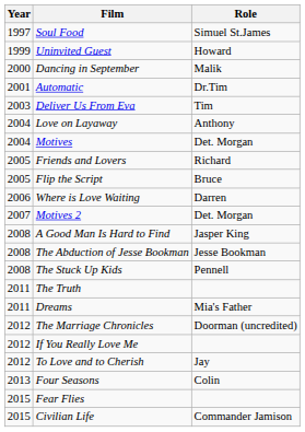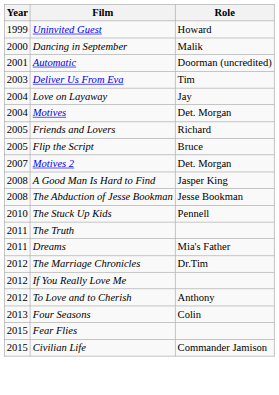- row: 1997 | Soul Food | Simuel St.James
Automatic | Role: Dr.Tim -> Doorman (uncredited)
Love on Layaway | Role: Anthony -> Jay
- row: 2006 | Where is Love Waiting | Darren
The Stuck Up Kids | Year: 2008 -> 2010
The Marriage Chronicles | Role: Doorman (uncredited) -> Dr.Tim
To Love and to Cherish | Role: Jay -> Anthony
